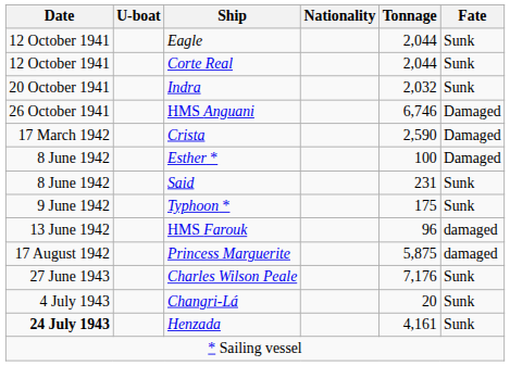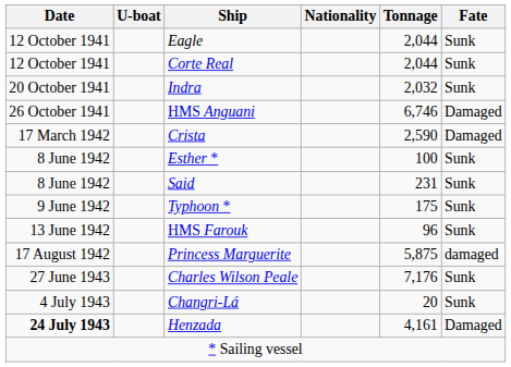Esther * | Fate: Damaged -> Sunk
HMS Farouk | Fate: damaged -> Sunk
Henzada | Fate: Sunk -> Damaged
